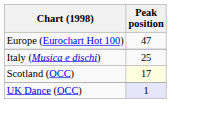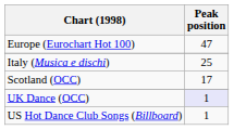Scotland (OCC) | Peak position: lightyellow background -> no background
+ row: US Hot Dance Club Songs (Billboard) | 1
